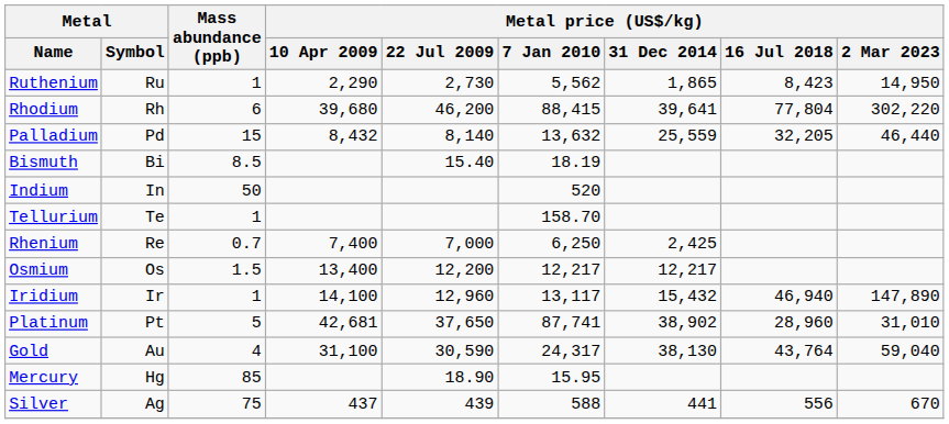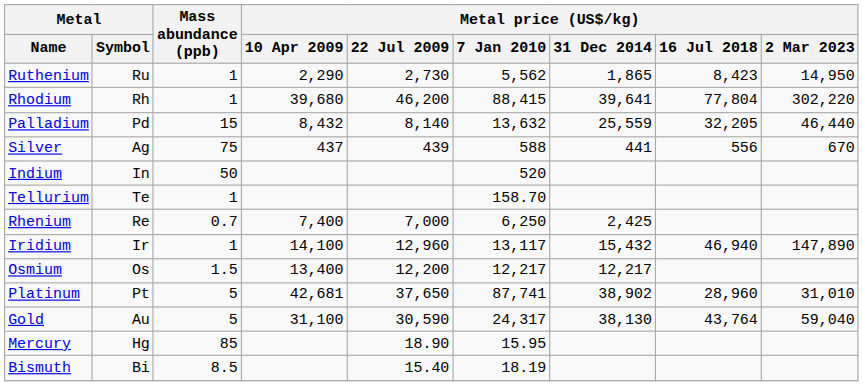Rhodium | Mass abundance (ppb): 6 -> 1
rows swapped: Silver <-> Bismuth
rows swapped: Osmium <-> Iridium
Gold | Mass abundance (ppb): 4 -> 5
